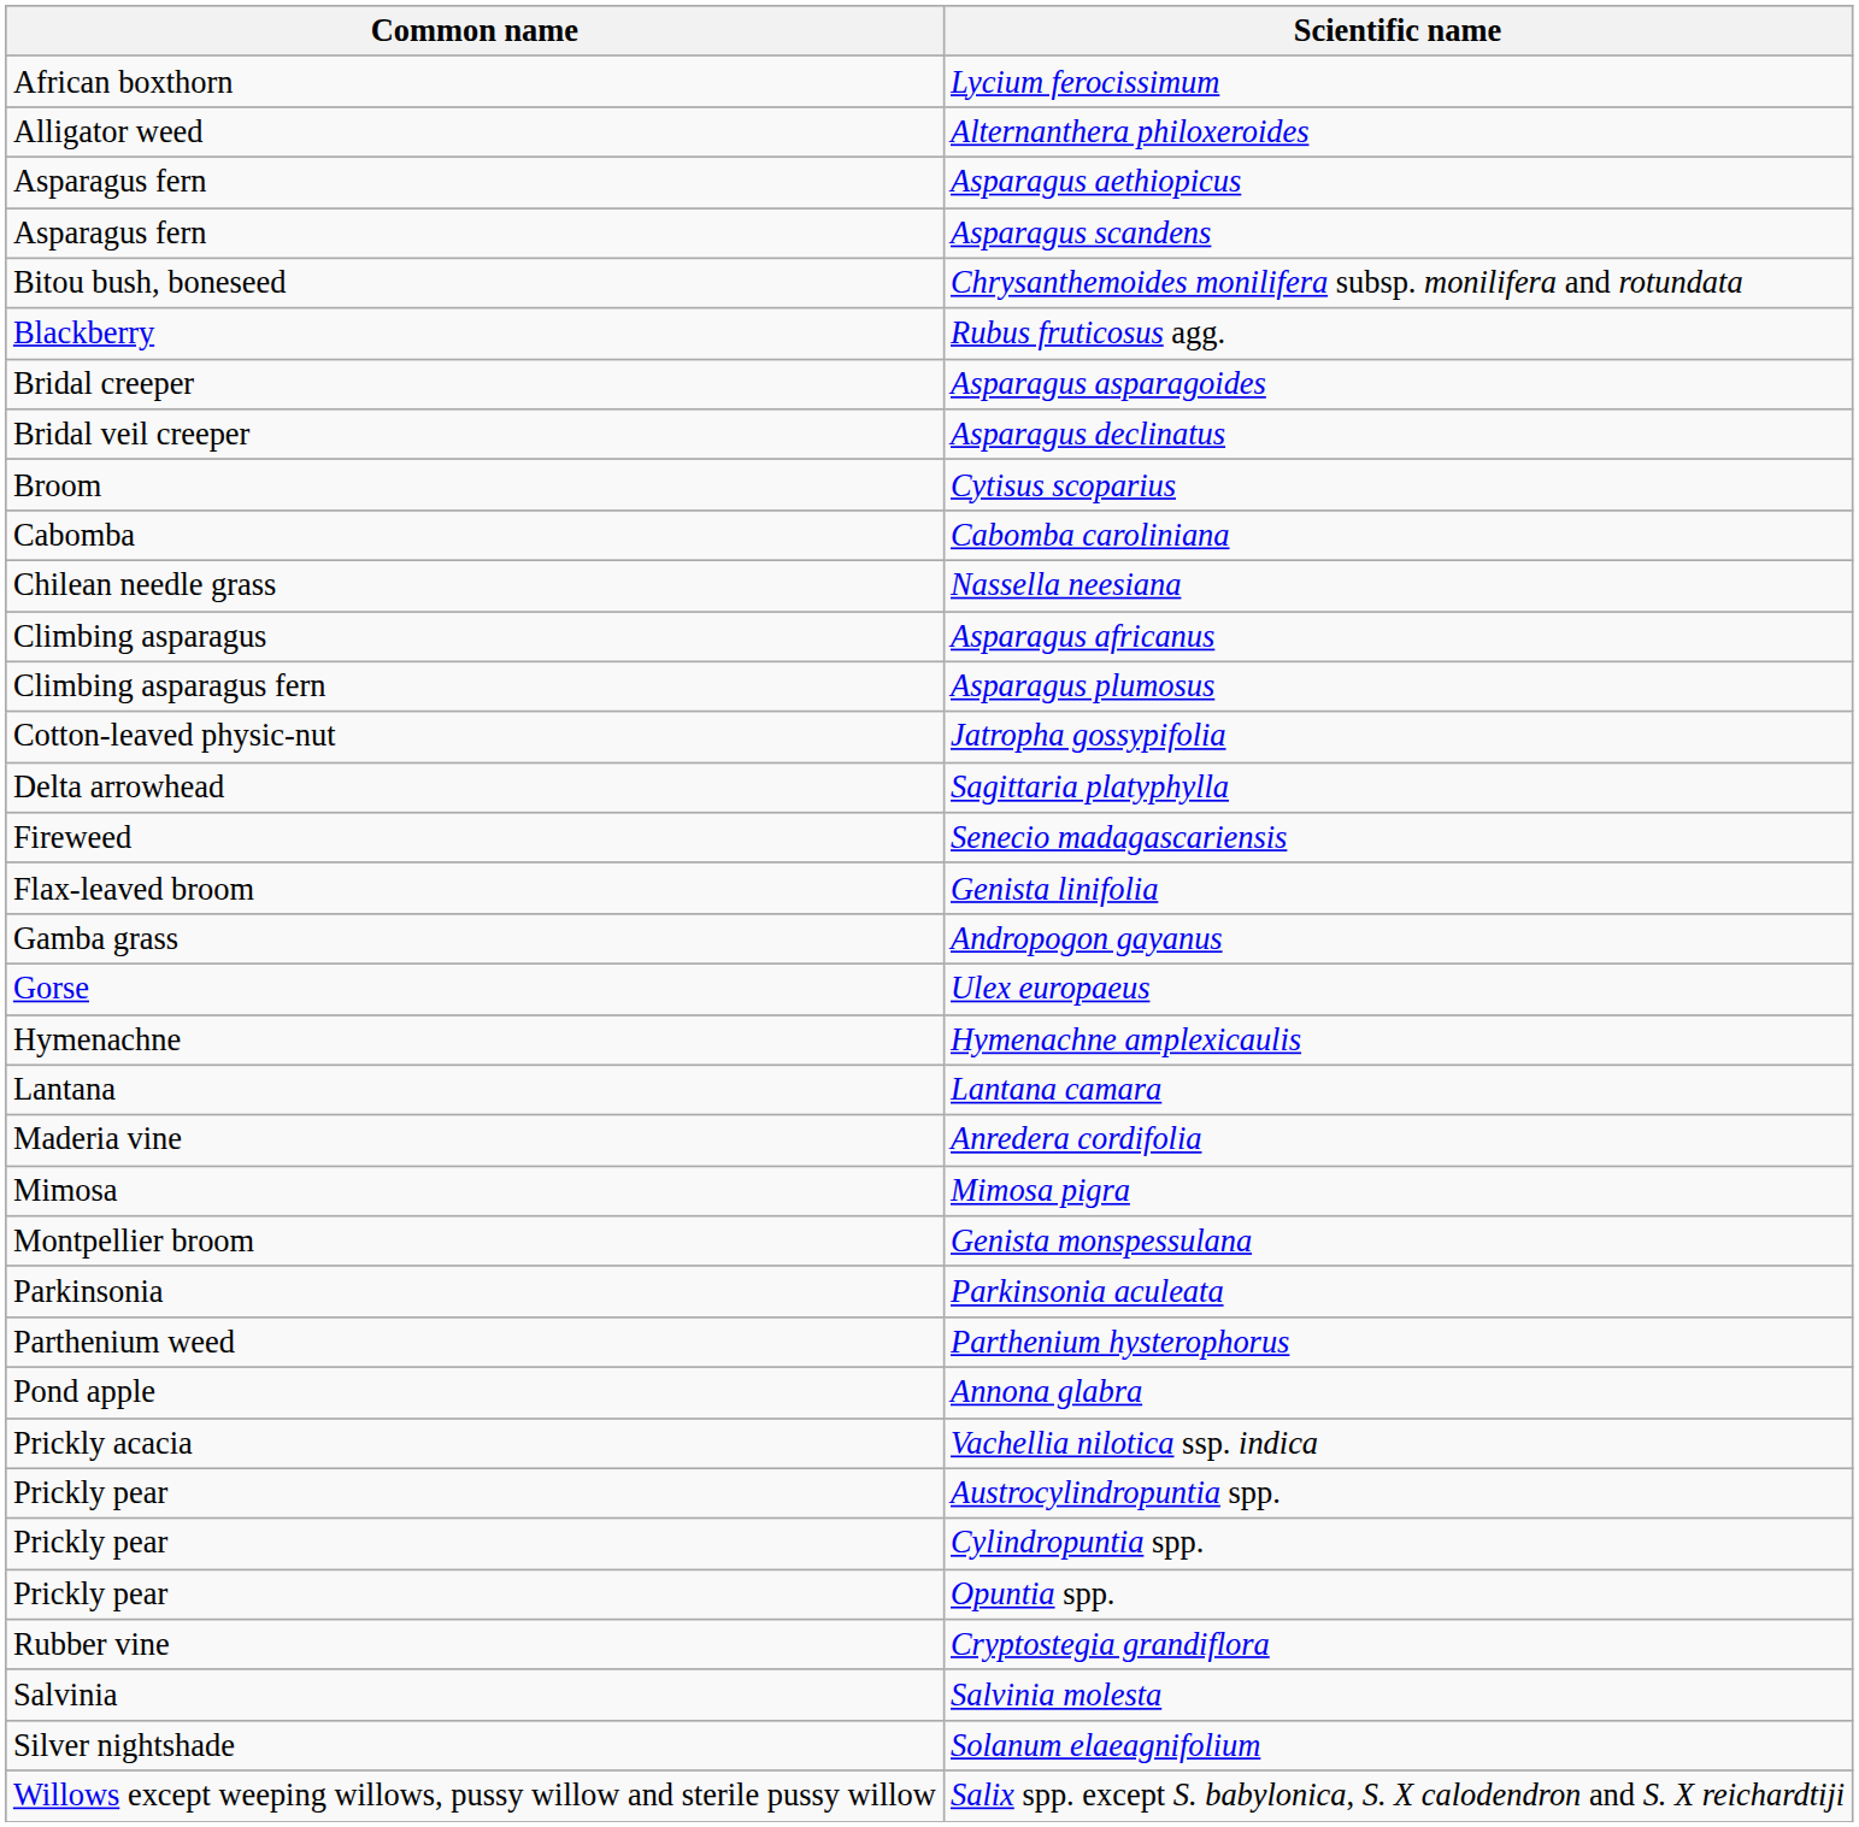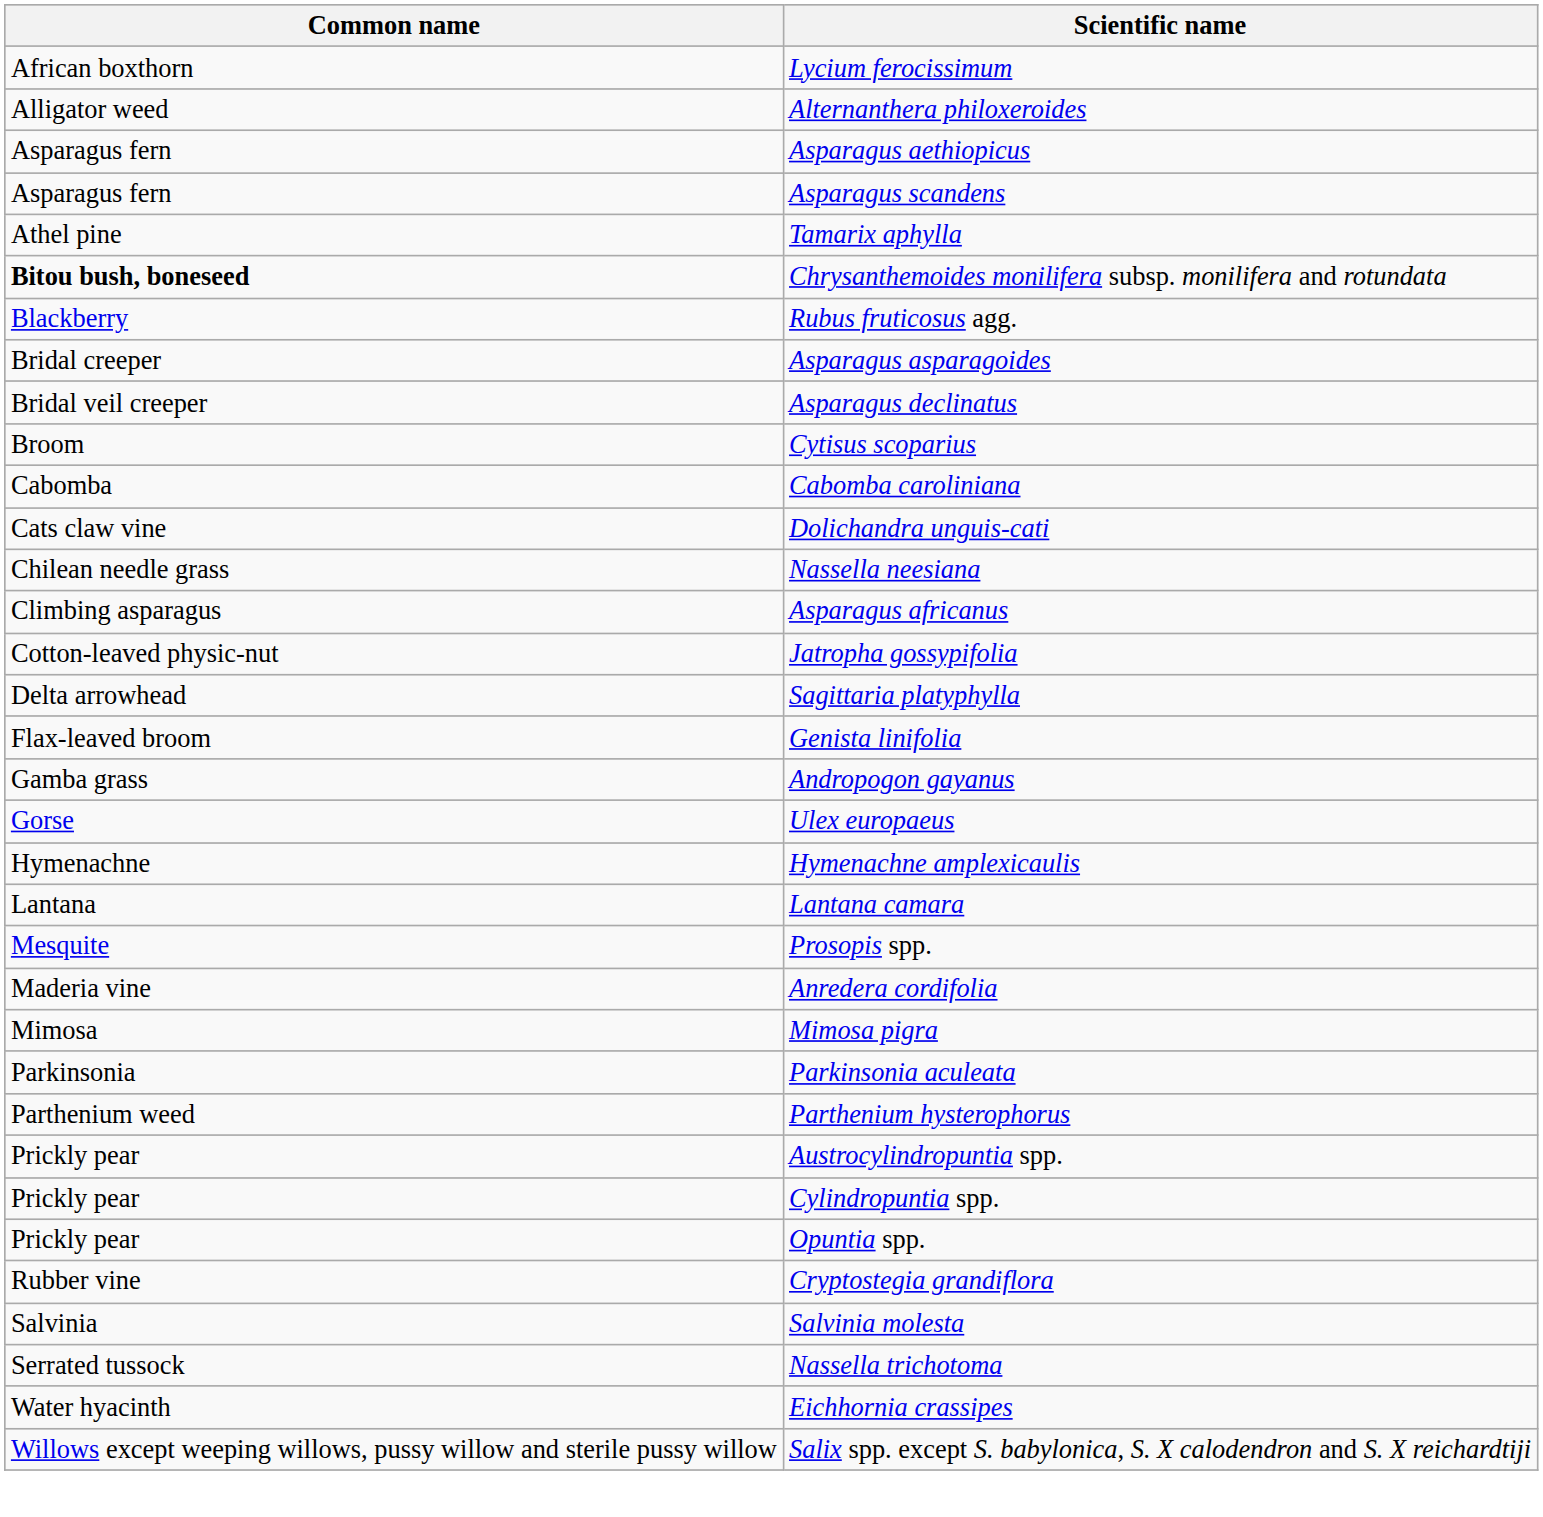+ row: Athel pine | Tamarix aphylla
Chrysanthemoides monilifera subsp. monilifera and rotundata | Common name: normal -> bold
+ row: Cats claw vine | Dolichandra unguis-cati
- row: Climbing asparagus fern | Asparagus plumosus
- row: Fireweed | Senecio madagascariensis
+ row: Mesquite | Prosopis spp.
- row: Montpellier broom | Genista monspessulana
- row: Pond apple | Annona glabra
- row: Prickly acacia | Vachellia nilotica ssp. indica
+ row: Serrated tussock | Nassella trichotoma
- row: Silver nightshade | Solanum elaeagnifolium
+ row: Water hyacinth | Eichhornia crassipes
